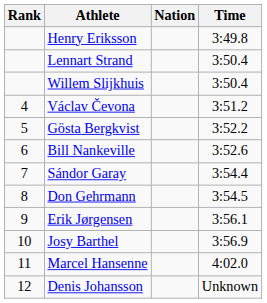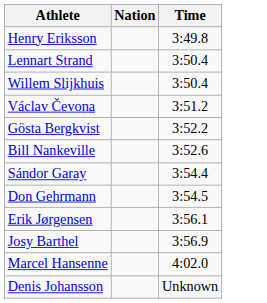- column: Rank | 4 | 5 | 6 | 7 | 8 | 9 | 10 | 11 | 12
